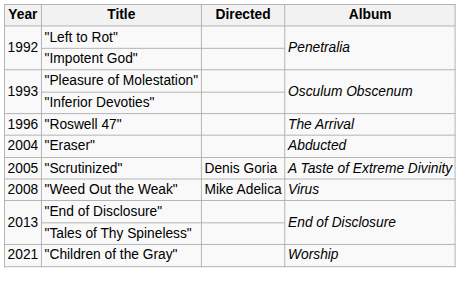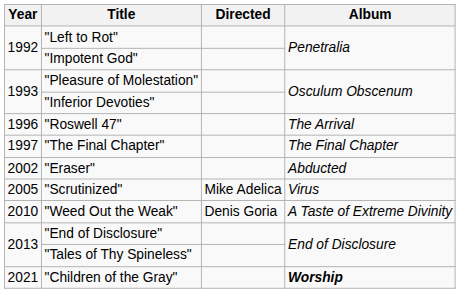+ row: 1997 | "The Final Chapter" | The Final Chapter
"Eraser" | Year: 2004 -> 2002
"Scrutinized" | Directed: Denis Goria -> Mike Adelica
"Scrutinized" | Album: A Taste of Extreme Divinity -> Virus
"Weed Out the Weak" | Year: 2008 -> 2010
"Weed Out the Weak" | Directed: Mike Adelica -> Denis Goria
"Weed Out the Weak" | Album: Virus -> A Taste of Extreme Divinity
"Children of the Gray" | Album: normal -> bold
